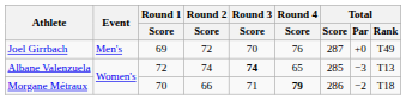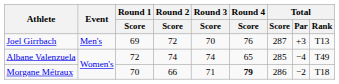Joel Girrbach | Total / Par: +0 -> +3
Joel Girrbach | Total / Rank: T49 -> T13
Albane Valenzuela | Round 3 / Score: bold -> normal
Albane Valenzuela | Total / Par: −3 -> −4
Albane Valenzuela | Total / Rank: T13 -> T49
